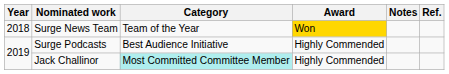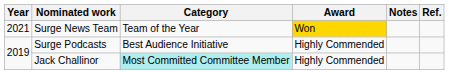Surge News Team | Year: 2018 -> 2021
